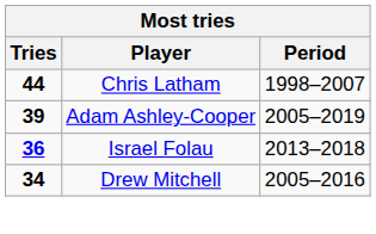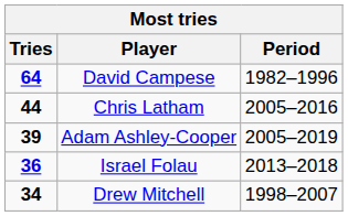+ row: 64 | David Campese | 1982–1996
Chris Latham | Period: 1998–2007 -> 2005–2016
Drew Mitchell | Period: 2005–2016 -> 1998–2007
